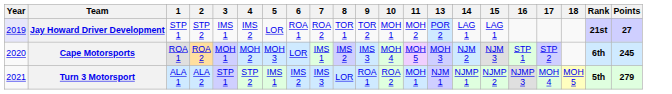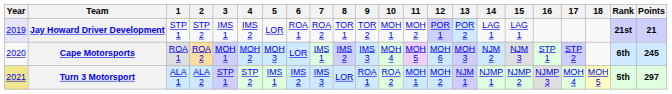+ column: 12 | POR 1 | MOH 6 | MOH 2
Jay Howard Driver Development | Points: 27 -> 21
Turn 3 Motorsport | Year: no background -> khaki background
Turn 3 Motorsport | Points: 279 -> 297
